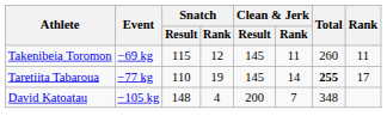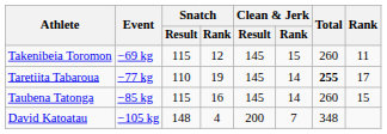Takenibeia Toromon | Clean & Jerk / Rank: 11 -> 15
+ row: Taubena Tatonga | −85 kg | 115 | 16 | 145 | 14 | 260 | 15
